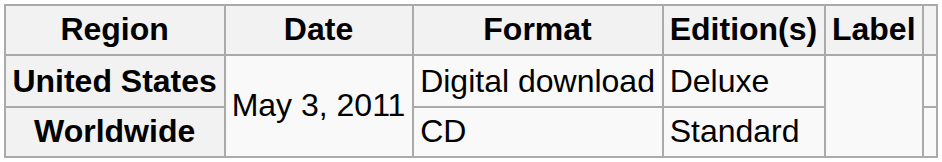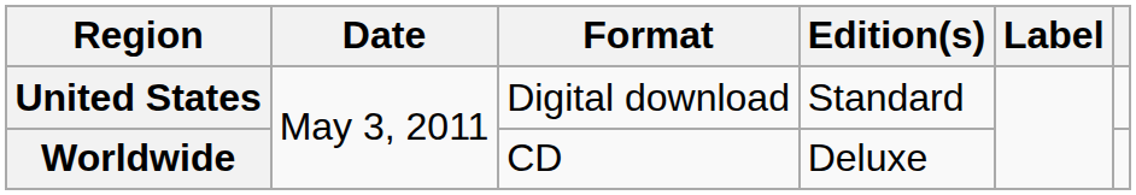United States | Edition(s): Deluxe -> Standard
Worldwide | Edition(s): Standard -> Deluxe
